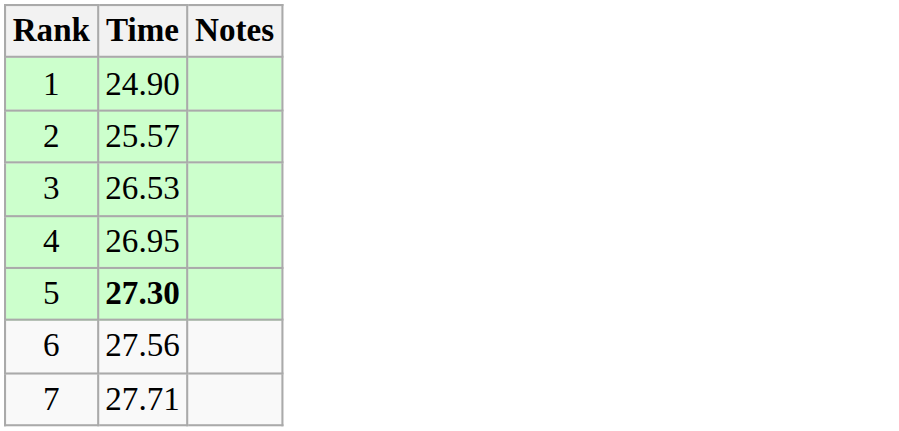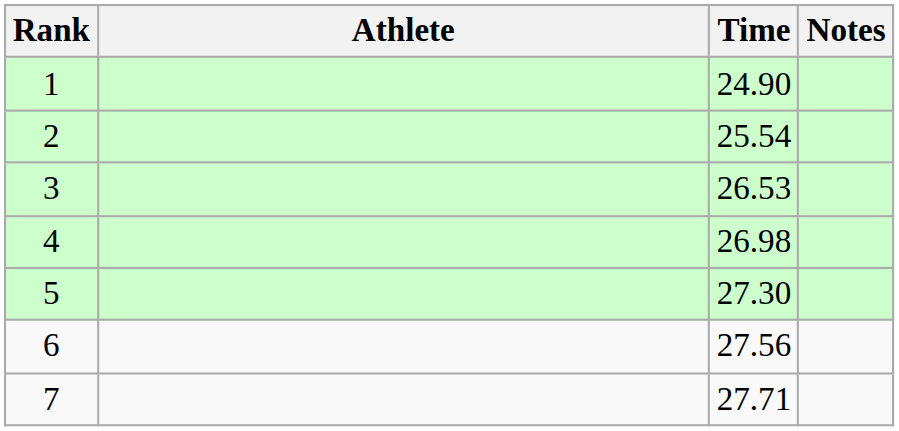+ column: Athlete
2 | Time: 25.57 -> 25.54
4 | Time: 26.95 -> 26.98
5 | Time: bold -> normal
